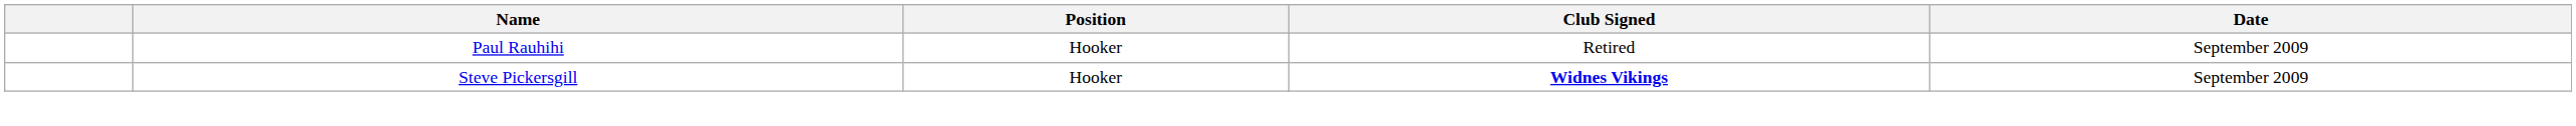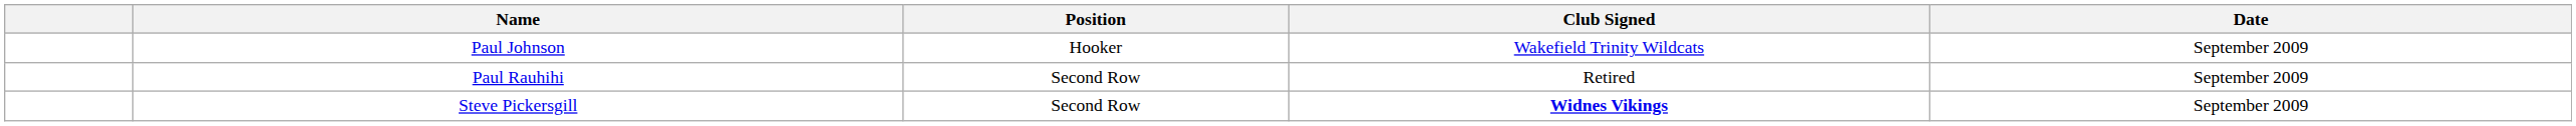+ row: Paul Johnson | Hooker | Wakefield Trinity Wildcats | September 2009
Paul Rauhihi | Position: Hooker -> Second Row
Steve Pickersgill | Position: Hooker -> Second Row
